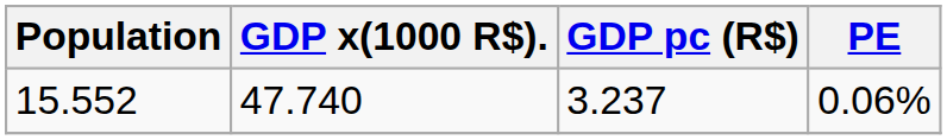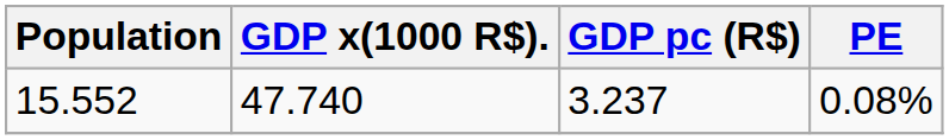15.552 | PE: 0.06% -> 0.08%
